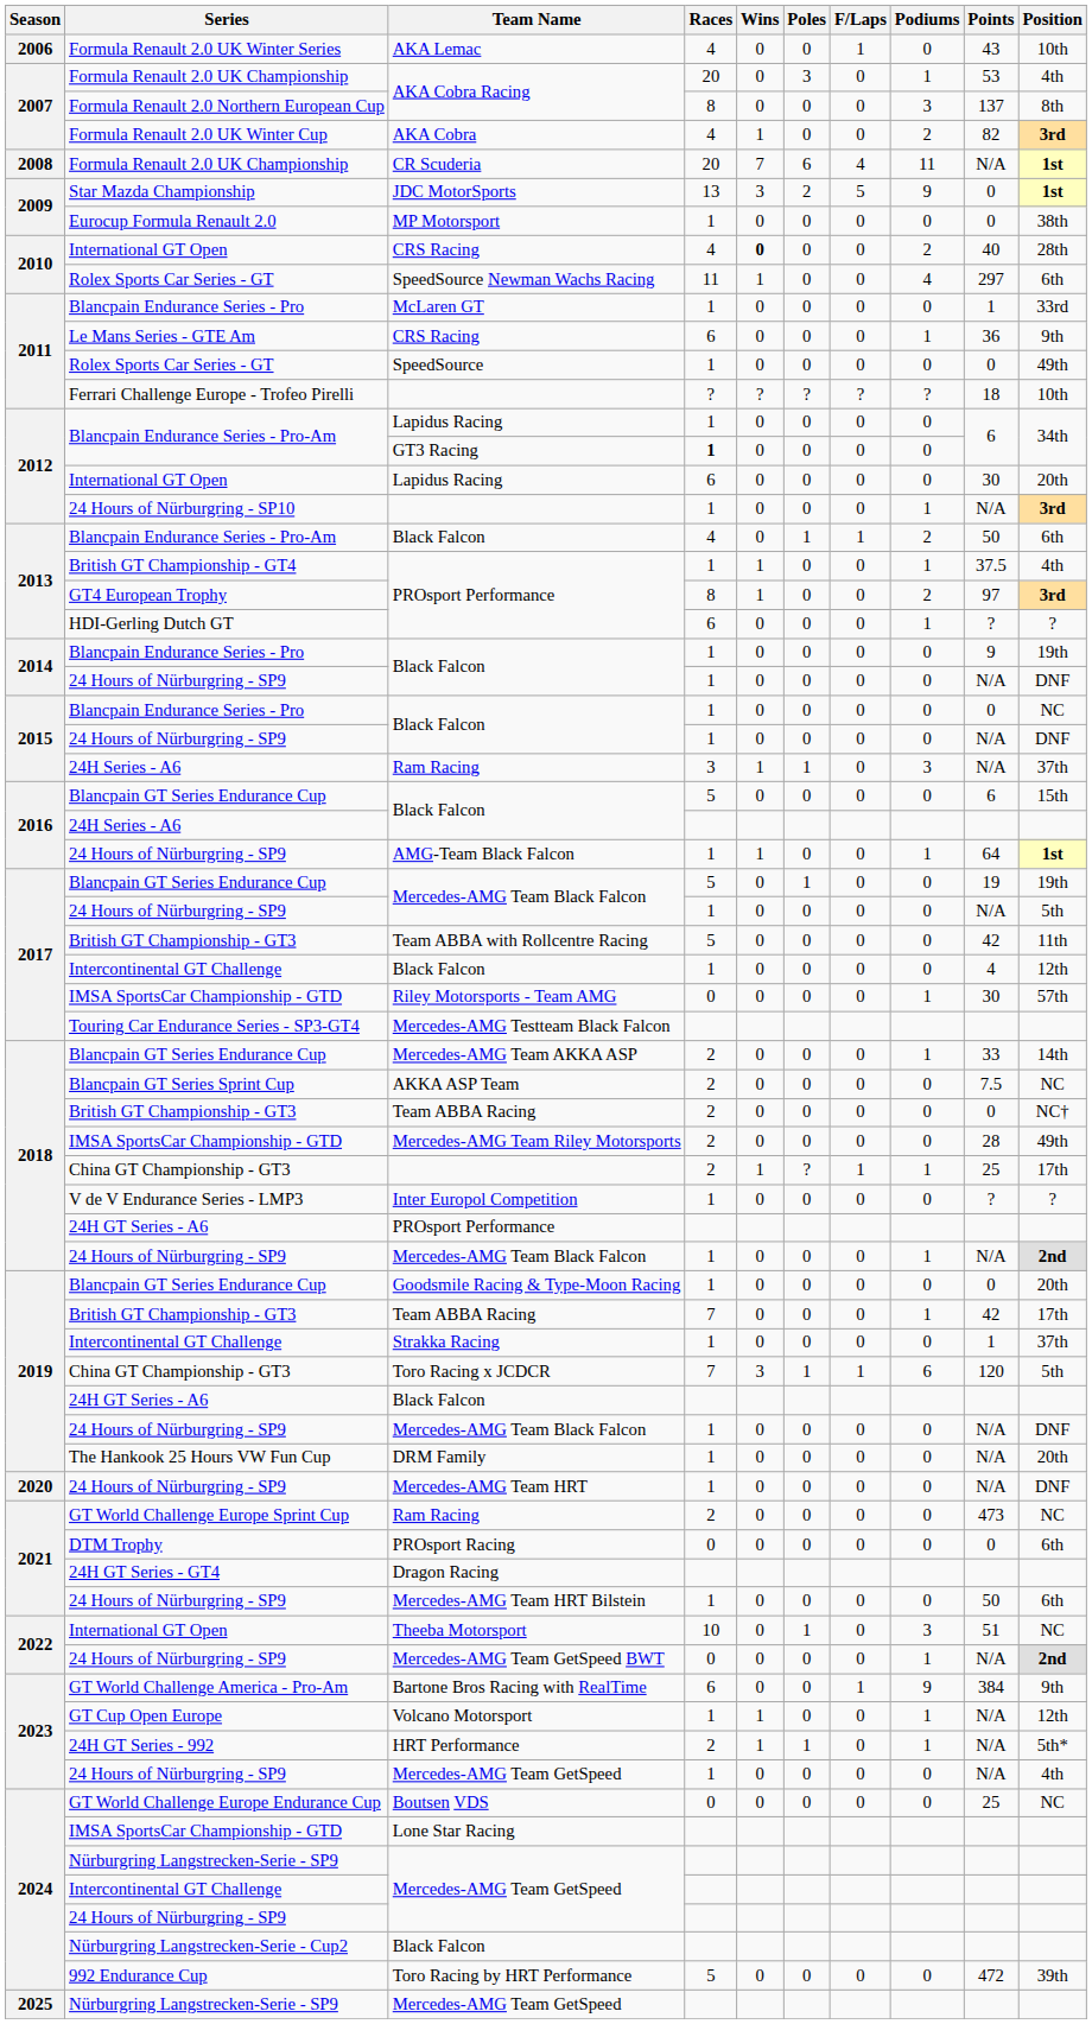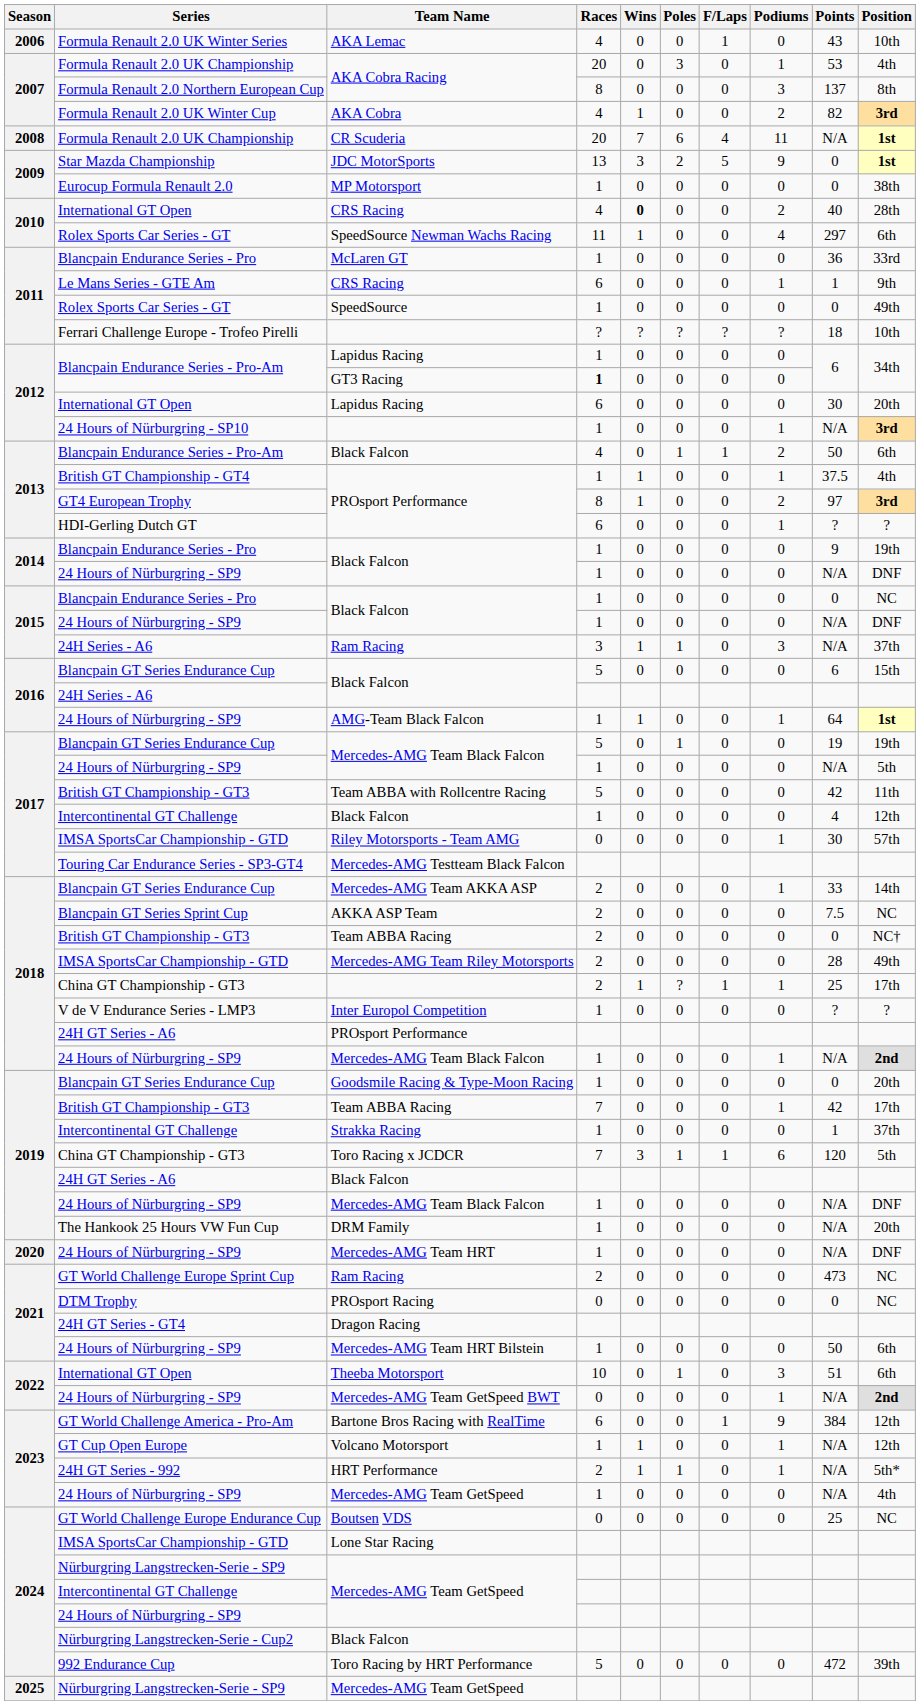McLaren GT | Points: 1 -> 36
Le Mans Series - GTE Am / CRS Racing | Points: 36 -> 1
PROsport Racing | Position: 6th -> NC
Theeba Motorsport | Position: NC -> 6th
Bartone Bros Racing with RealTime | Position: 9th -> 12th
